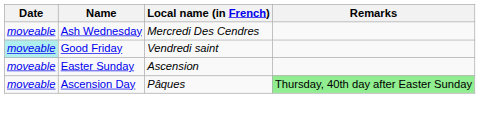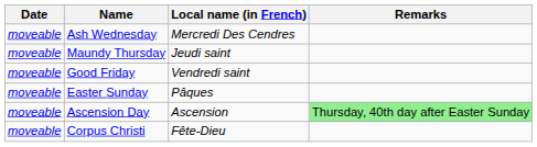+ row: moveable | Maundy Thursday | Jeudi saint
Good Friday | Date: paleturquoise background -> no background
Easter Sunday | Local name (in French): Ascension -> Pâques
Ascension Day | Local name (in French): Pâques -> Ascension
+ row: moveable | Corpus Christi | Fête-Dieu
